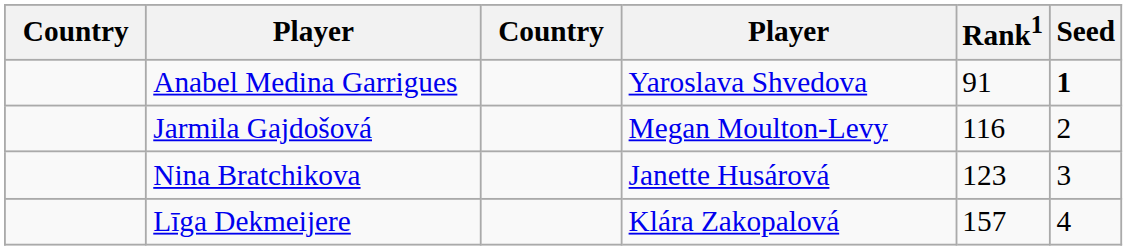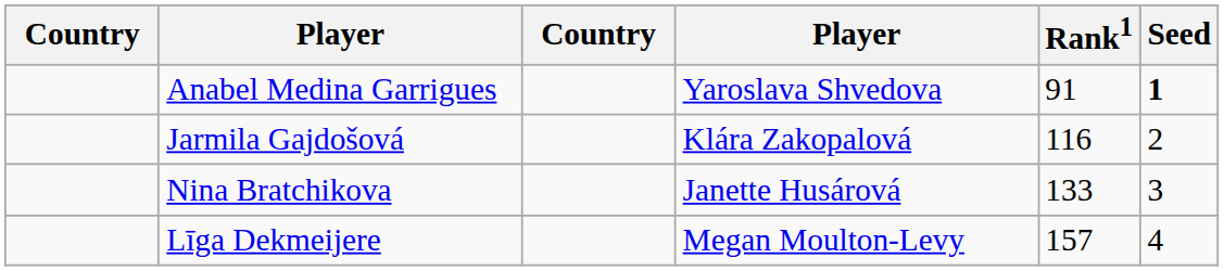Jarmila Gajdošová | column 4: Megan Moulton-Levy -> Klára Zakopalová
Nina Bratchikova | Rank1: 123 -> 133
Līga Dekmeijere | column 4: Klára Zakopalová -> Megan Moulton-Levy
